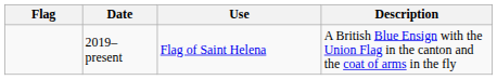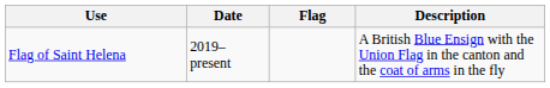columns swapped: Flag <-> Use
